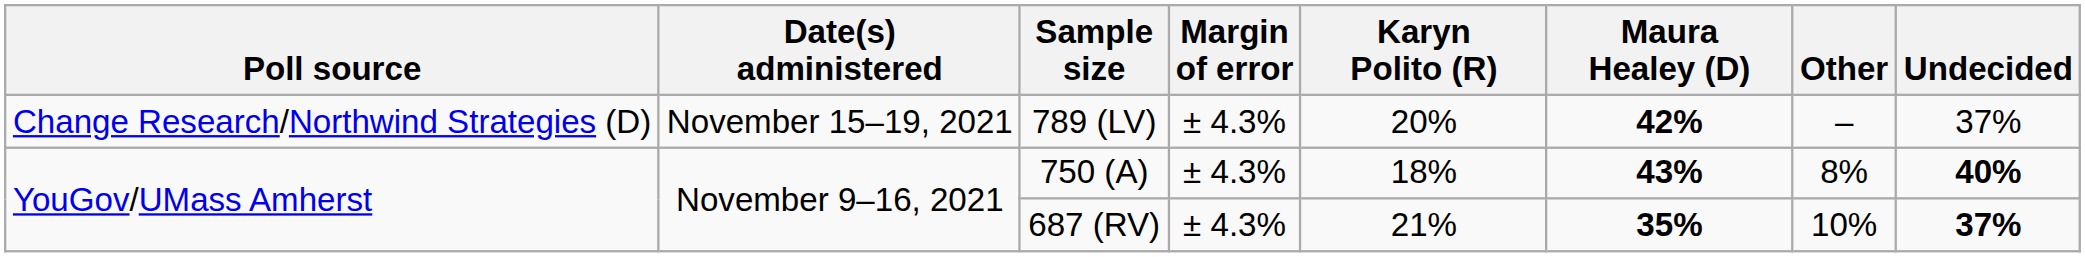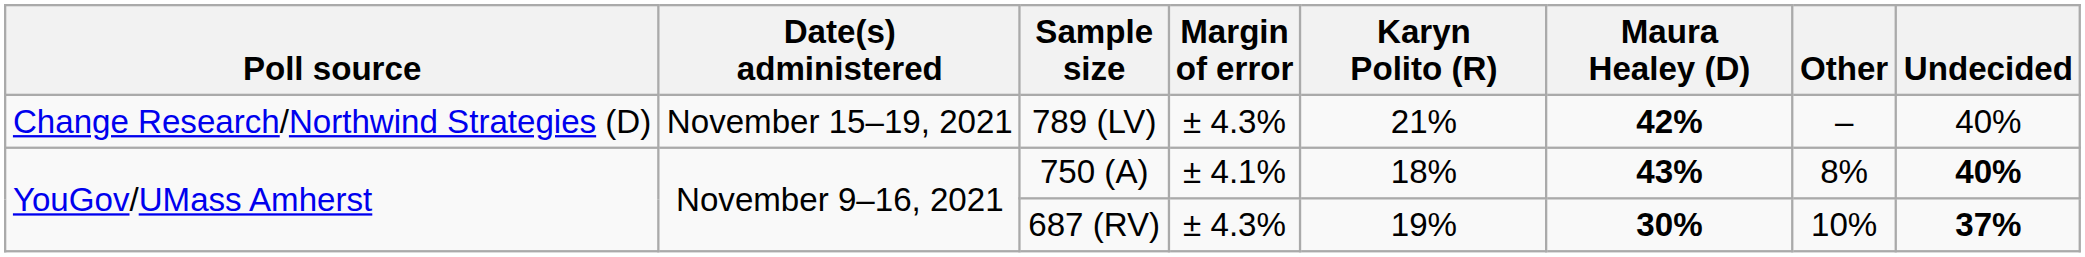789 (LV) | Karyn Polito (R): 20% -> 21%
789 (LV) | Undecided: 37% -> 40%
750 (A) | Margin of error: ± 4.3% -> ± 4.1%
687 (RV) | Karyn Polito (R): 21% -> 19%
687 (RV) | Maura Healey (D): 35% -> 30%
